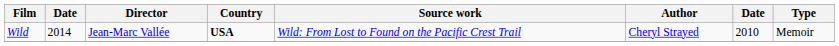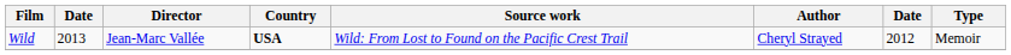Wild | column 2: 2014 -> 2013
Wild | column 7: 2010 -> 2012
